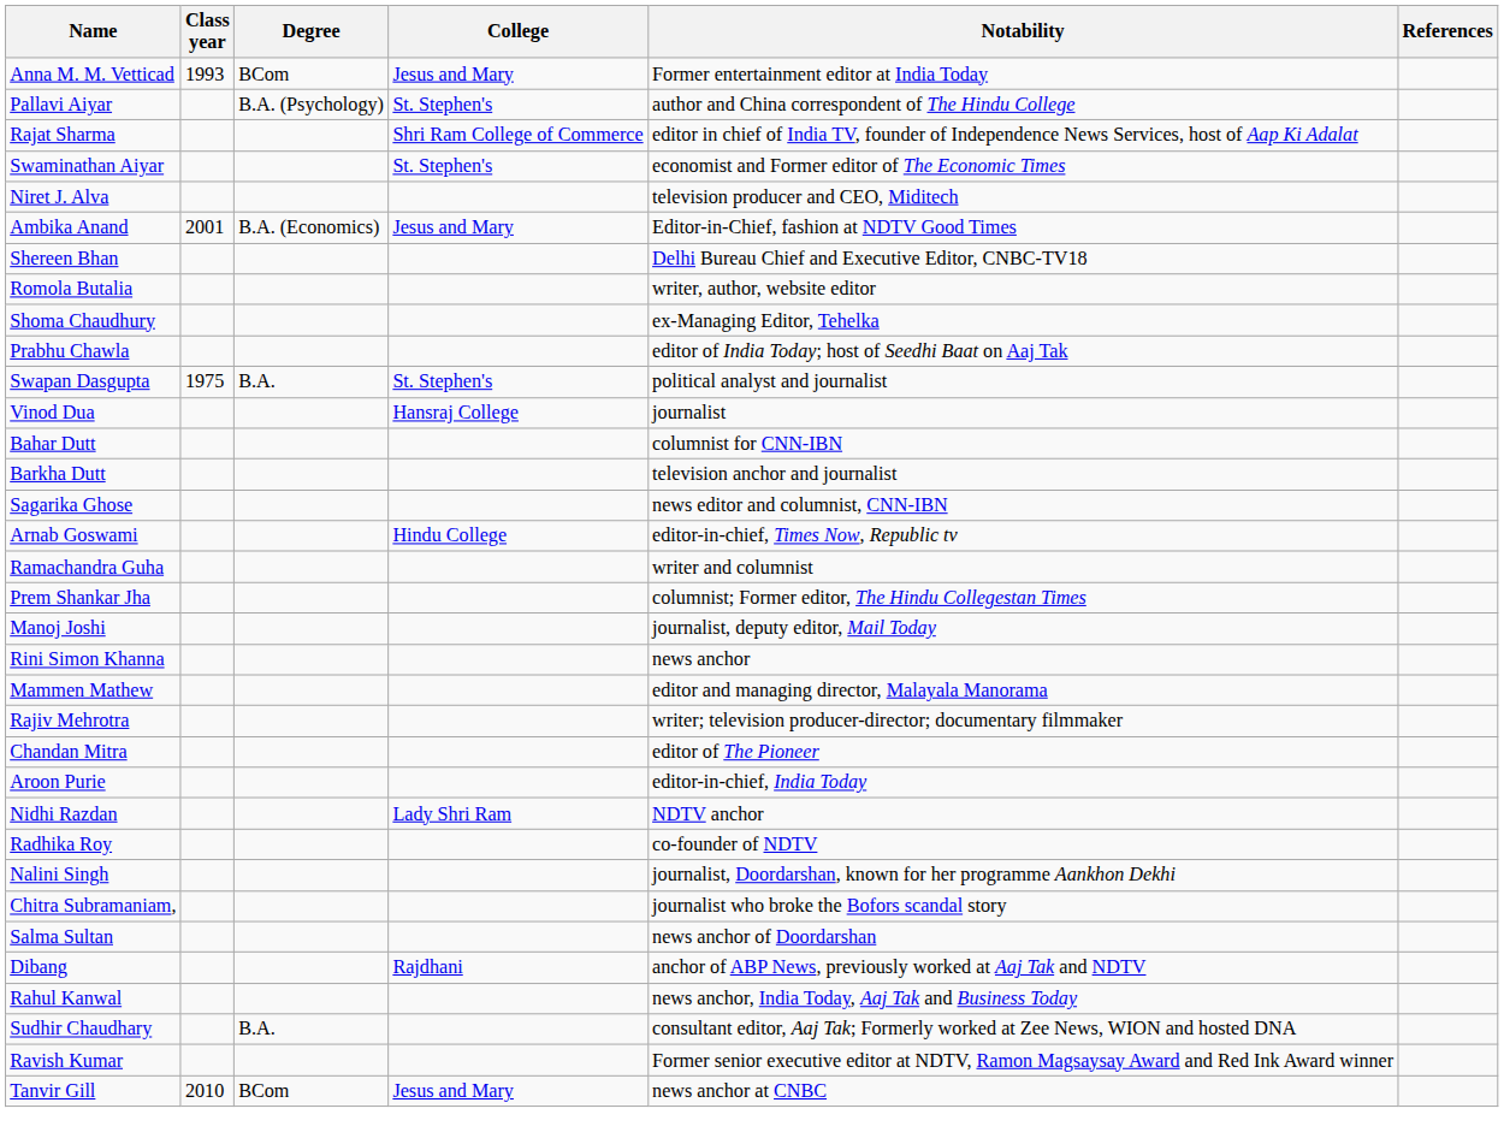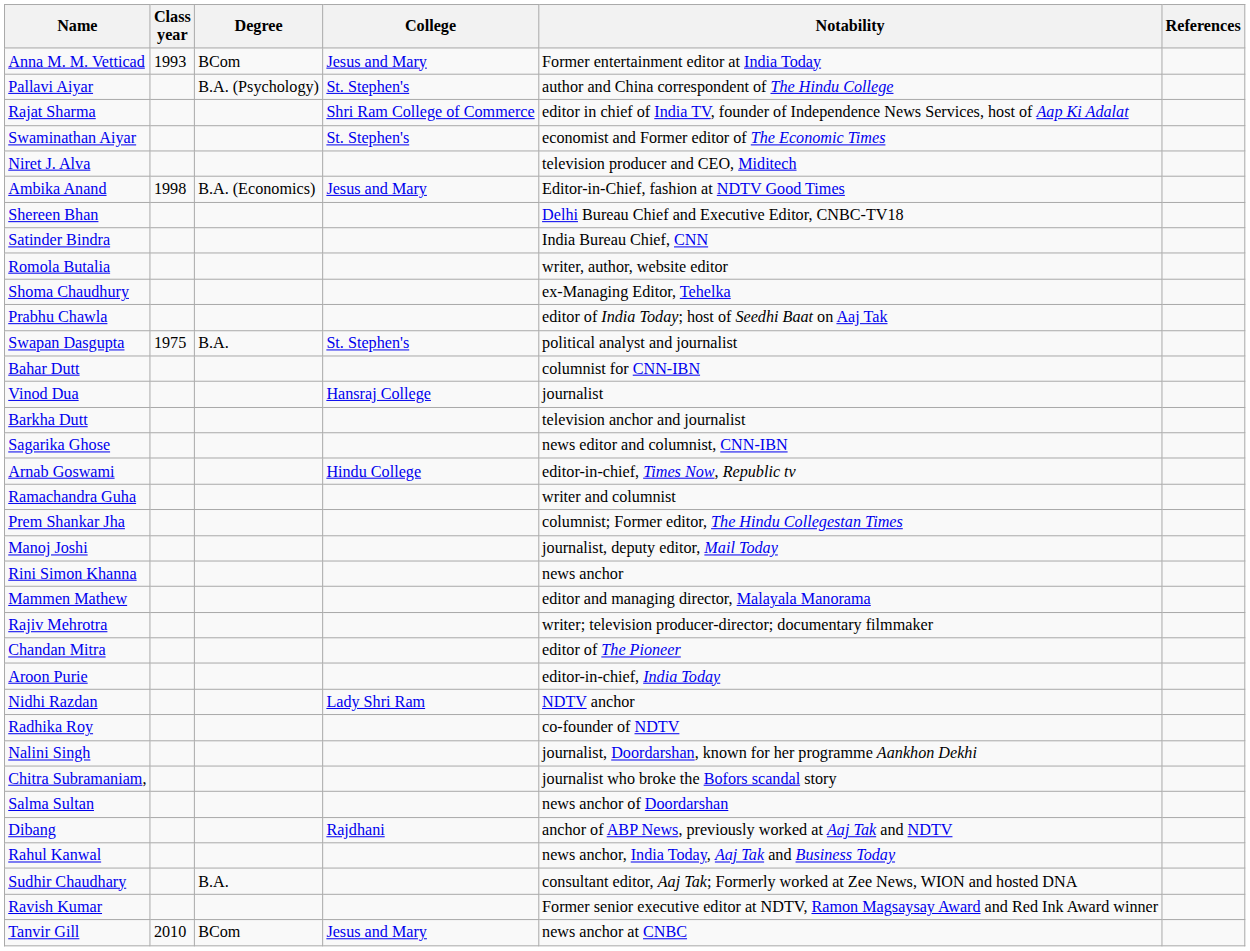Ambika Anand | Class year: 2001 -> 1998
+ row: Satinder Bindra | India Bureau Chief, CNN
rows swapped: Vinod Dua <-> Bahar Dutt
